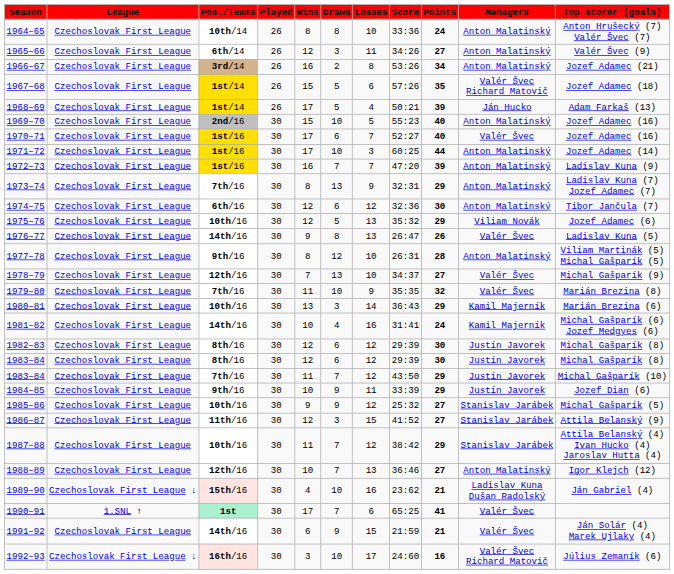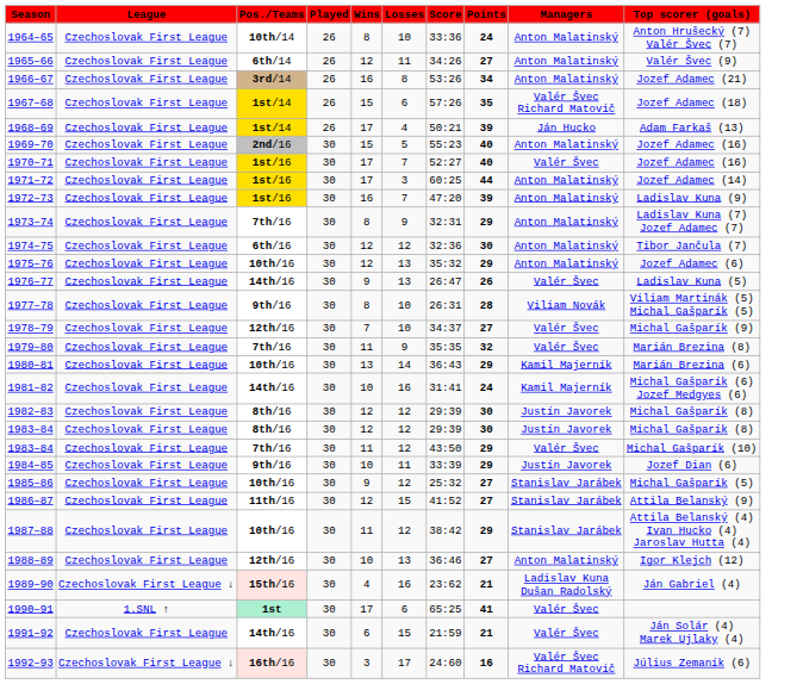- column: Draws | 8 | 3 | 2 | 5 | 5 | 10 | 6 | 10 | 7 | 13 | 6 | 5 | 8 | 12 | 13 | 10 | 3 | 4 | 6 | 6 | 7 | 9 | 9 | 3 | 7 | 7 | 10 | 7 | 9 | 10
1975–76 | Managers: Viliam Novák -> Anton Malatinský
1977–78 | Managers: Anton Malatinský -> Viliam Novák
1983–84 / 7th/16 | Managers: Justín Javorek -> Valér Švec
